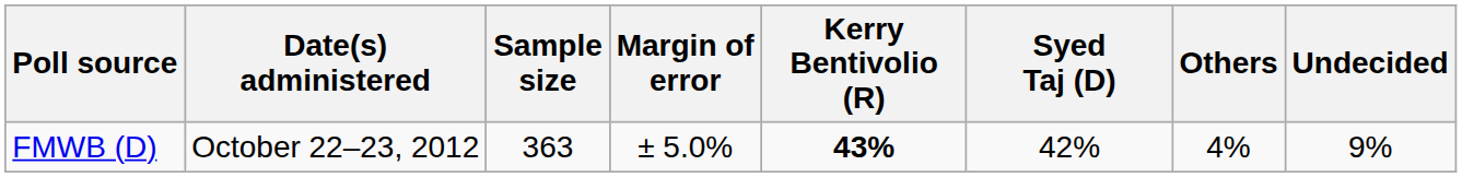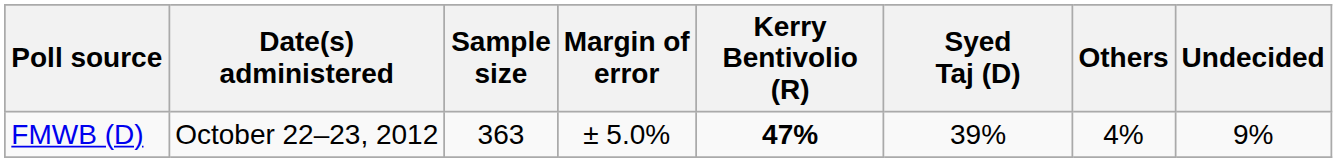FMWB (D) | Kerry Bentivolio (R): 43% -> 47%
FMWB (D) | Syed Taj (D): 42% -> 39%
